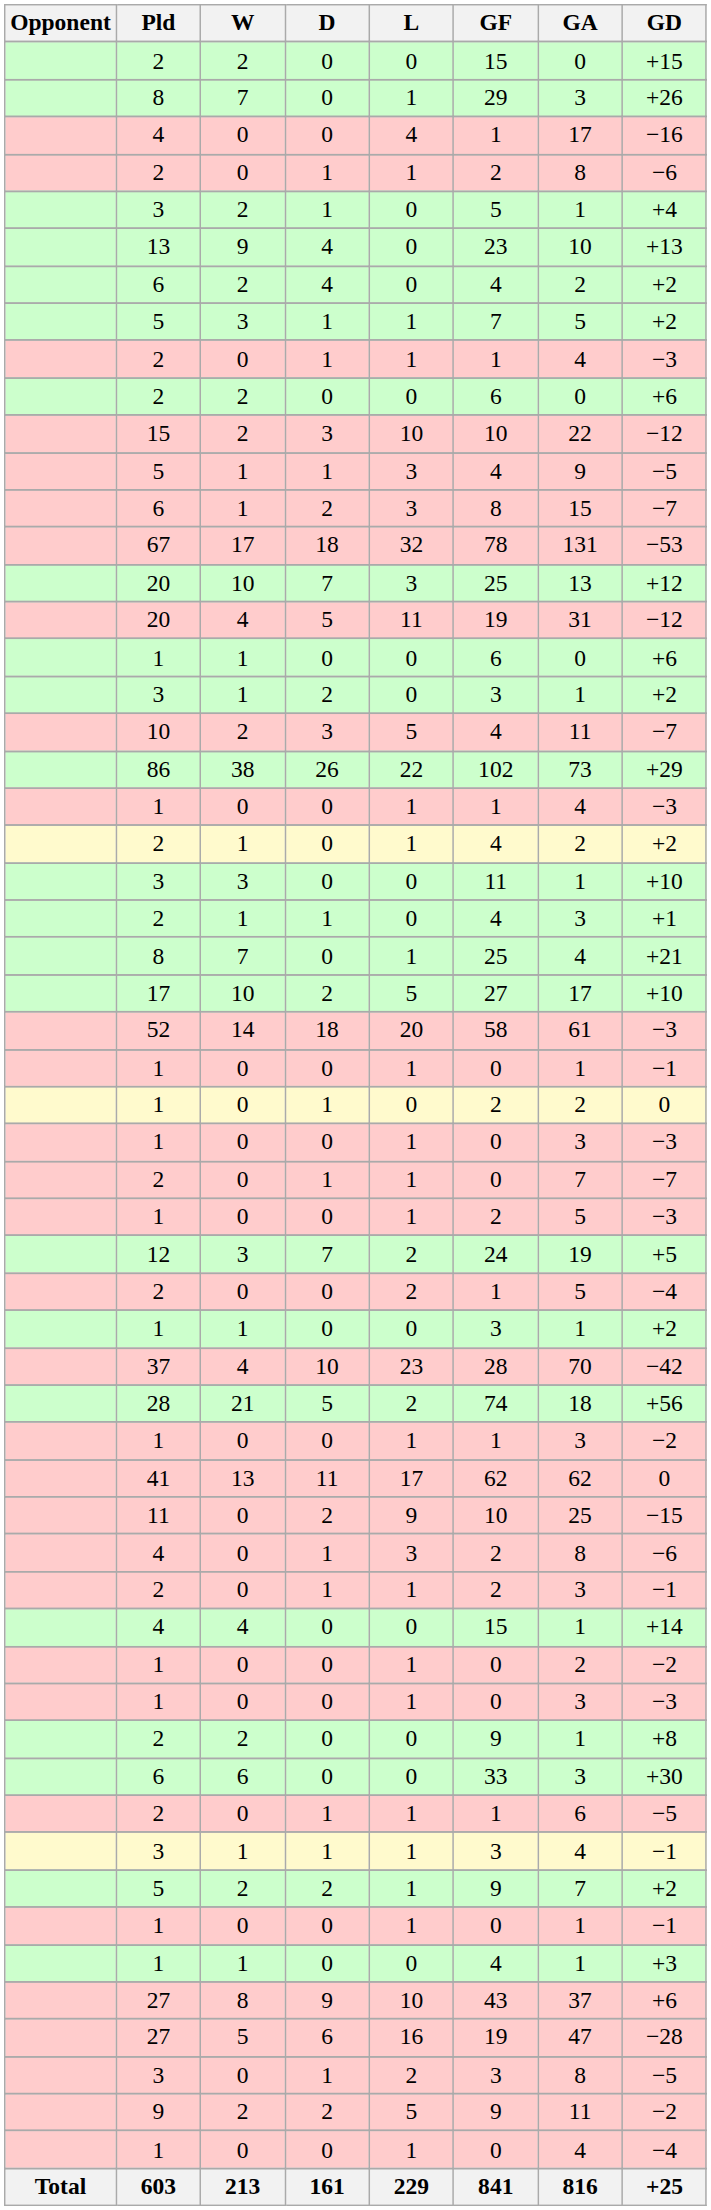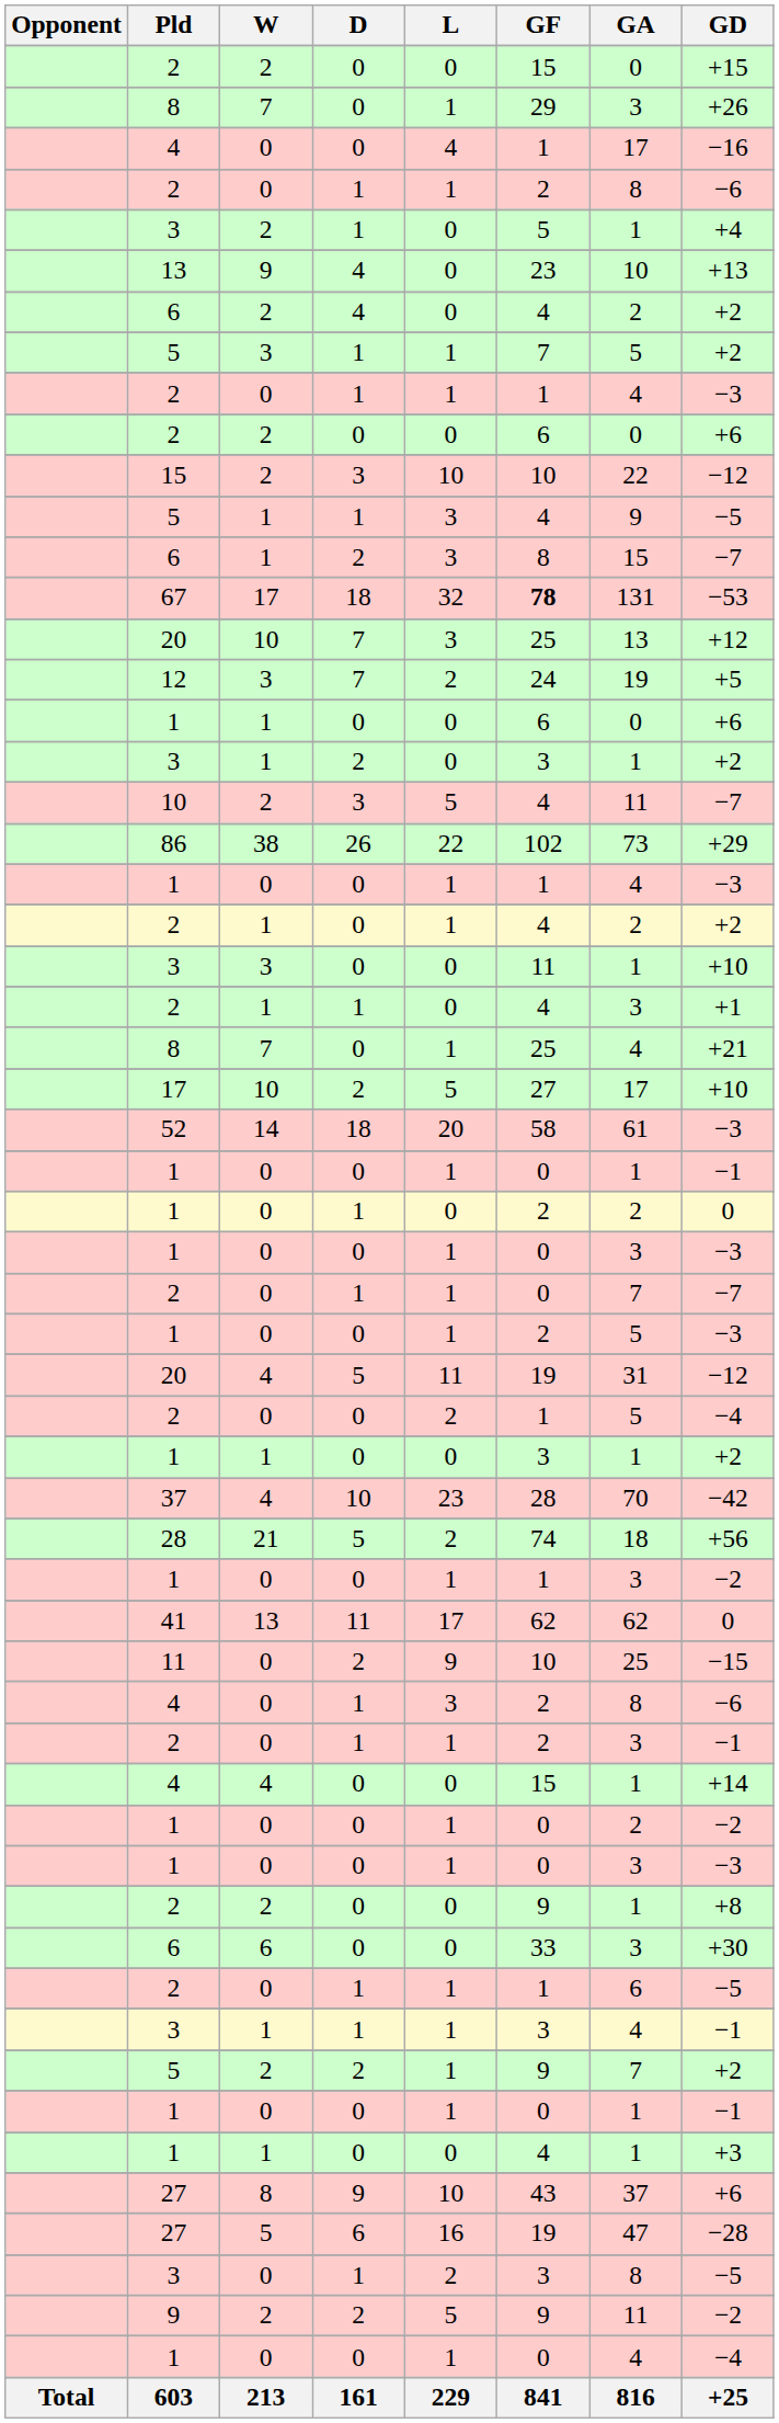67 | GF: normal -> bold
rows swapped: 12 <-> 20 / 4
